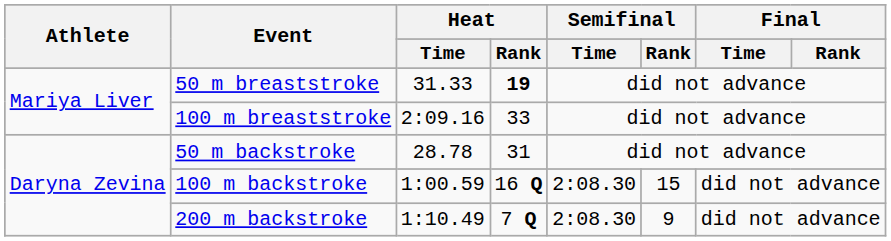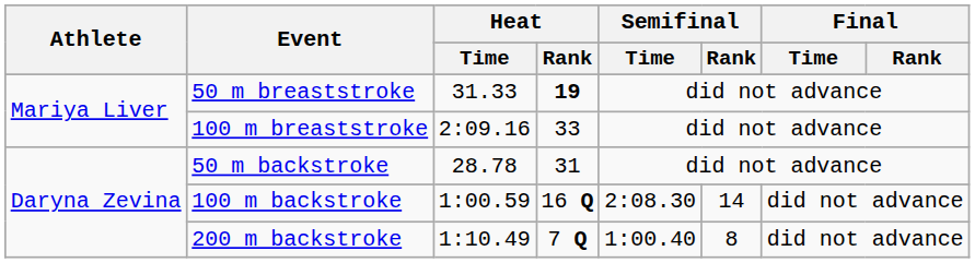100 m backstroke | Semifinal / Rank: 15 -> 14
200 m backstroke | Semifinal / Time: 2:08.30 -> 1:00.40
200 m backstroke | Semifinal / Rank: 9 -> 8
